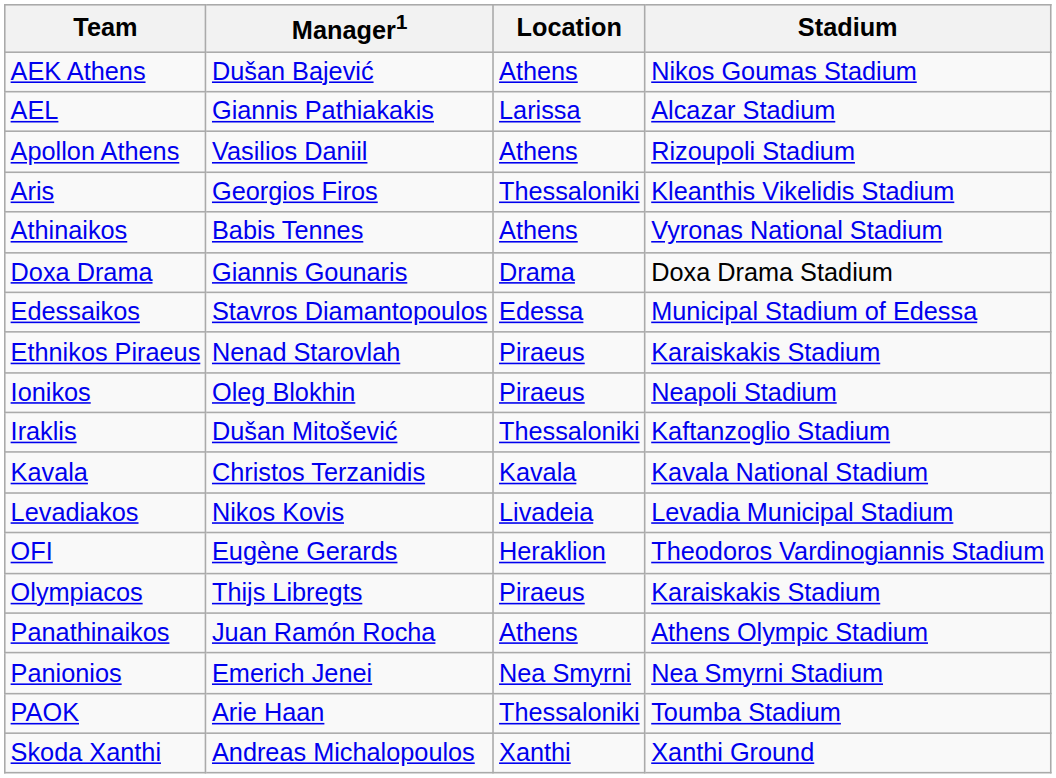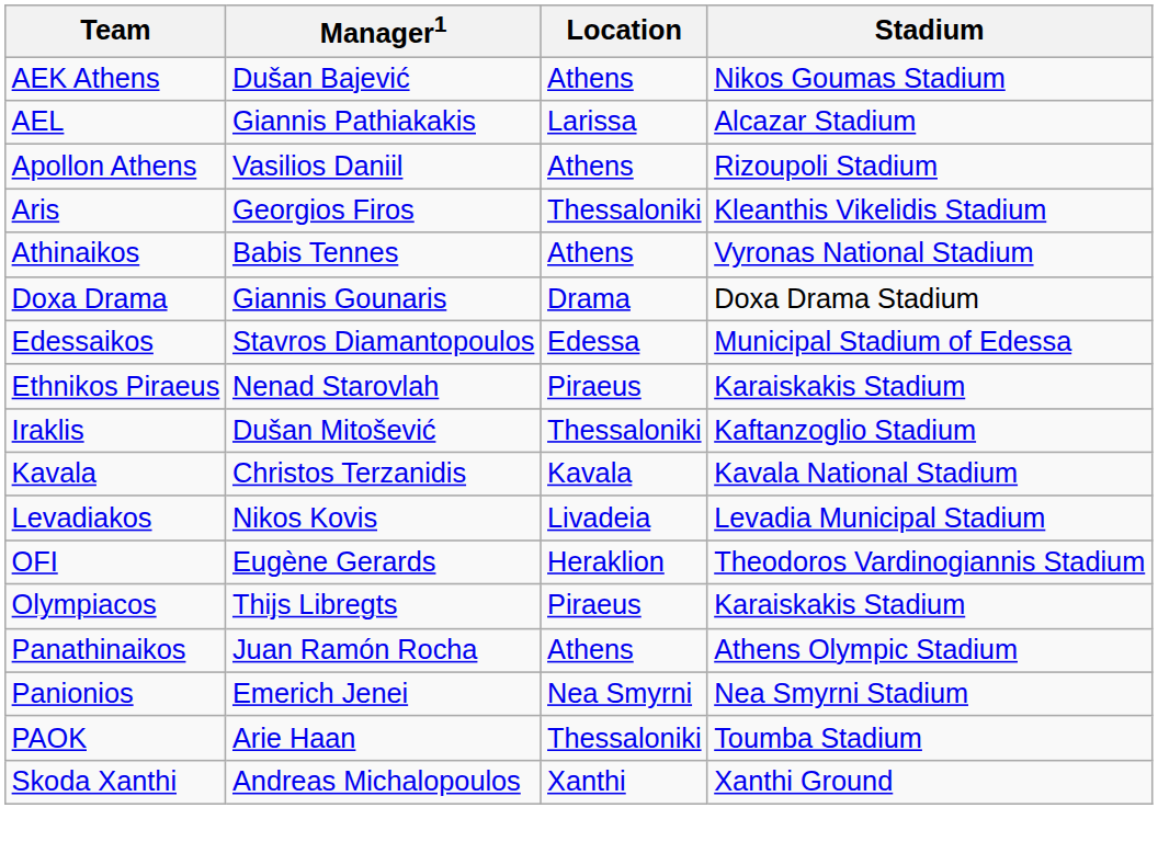- row: Ionikos | Oleg Blokhin | Piraeus | Neapoli Stadium
